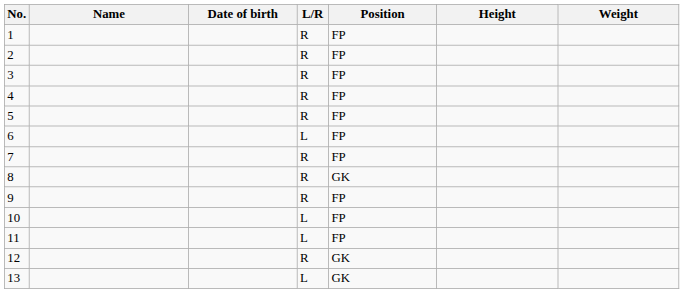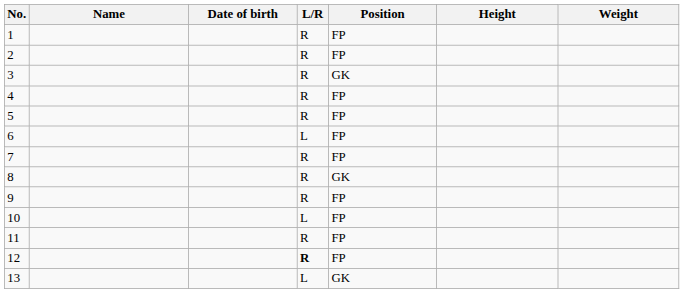3 | Position: FP -> GK
11 | L/R: L -> R
12 | L/R: normal -> bold
12 | Position: GK -> FP
